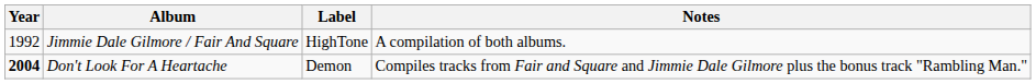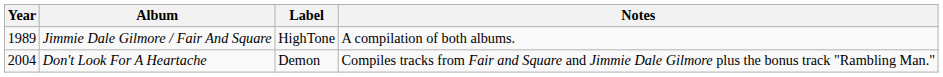Jimmie Dale Gilmore / Fair And Square | Year: 1992 -> 1989
Don't Look For A Heartache | Year: bold -> normal
